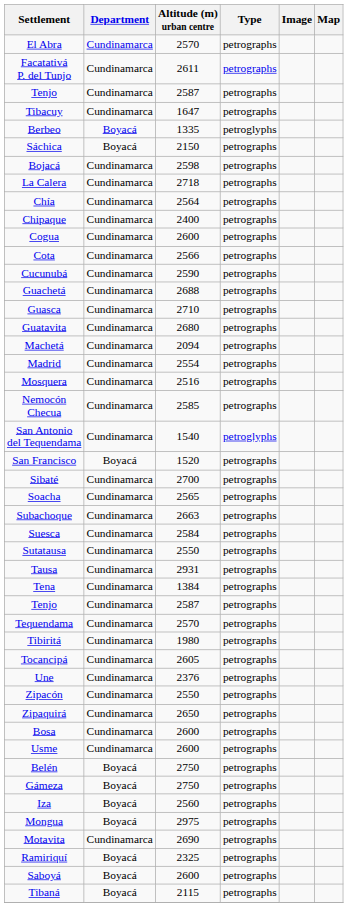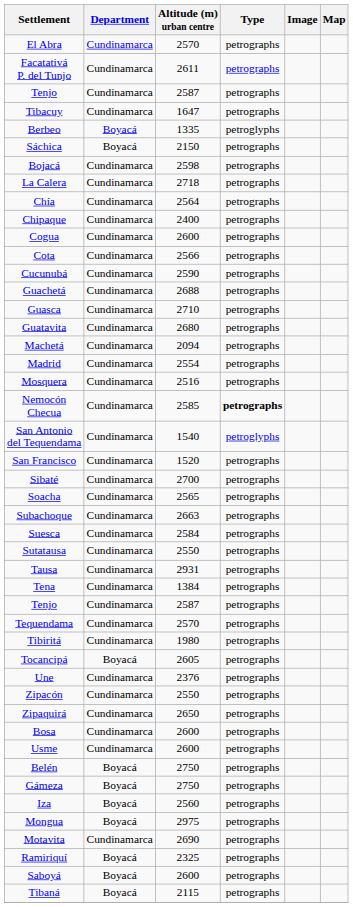Nemocón Checua | Type: normal -> bold
San Francisco | Department: Boyacá -> Cundinamarca
Tocancipá | Department: Cundinamarca -> Boyacá
